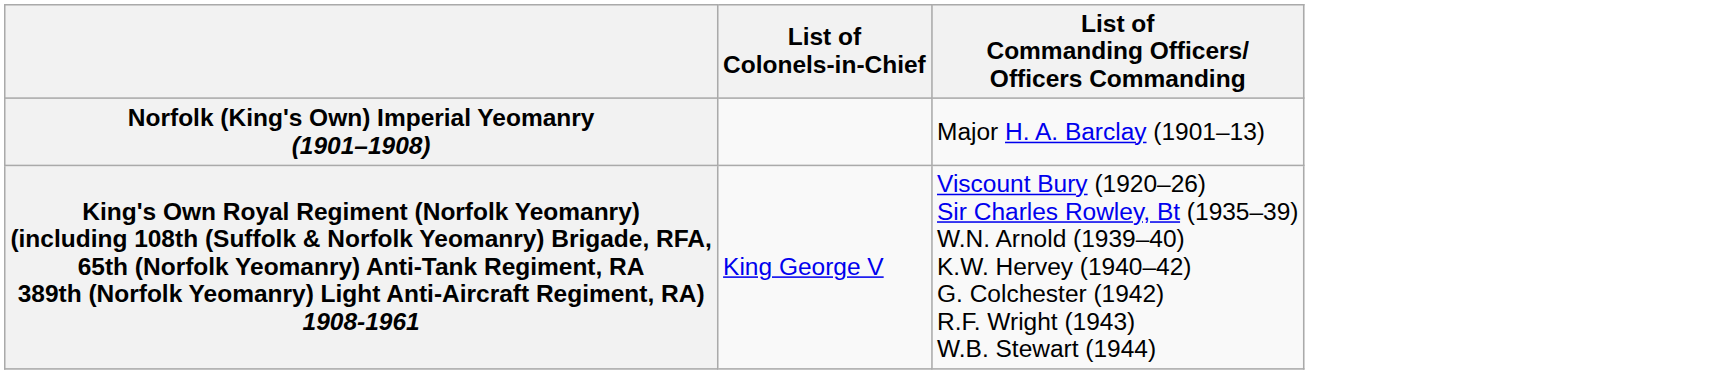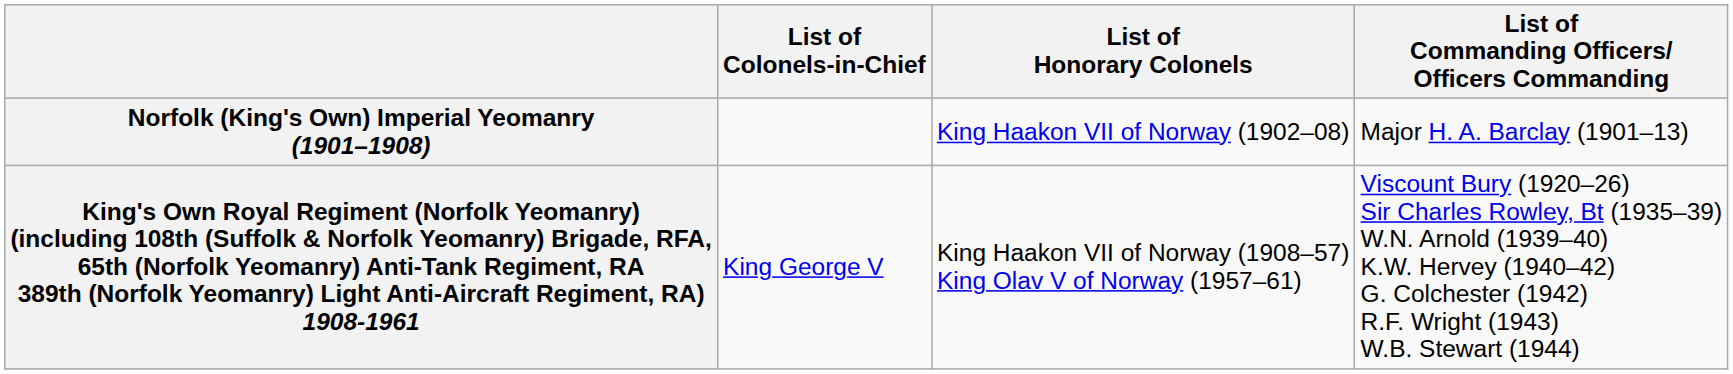+ column: List of Honorary Colonels | King Haakon VII of Norway (1902–08) | King Haakon VII of Norway (1908–57) King Olav V of Norway (1957–61)
